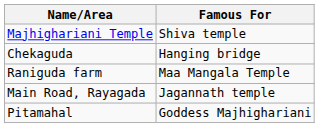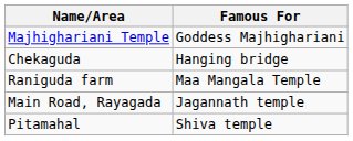Majhighariani Temple | Famous For: Shiva temple -> Goddess Majhighariani
Pitamahal | Famous For: Goddess Majhighariani -> Shiva temple
